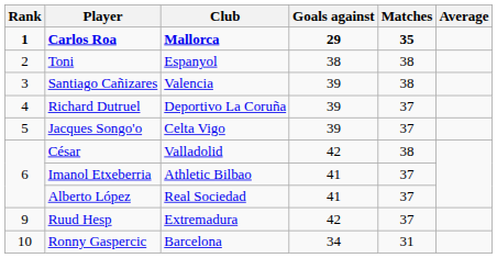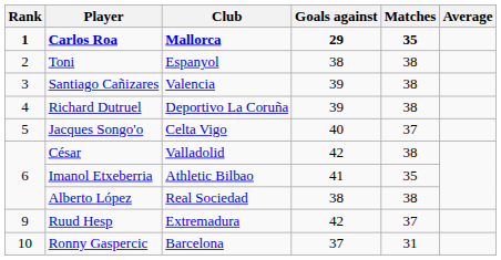Richard Dutruel | Matches: 37 -> 38
Jacques Songo'o | Goals against: 39 -> 40
Imanol Etxeberria | Matches: 37 -> 35
Alberto López | Goals against: 41 -> 38
Alberto López | Matches: 37 -> 38
Ronny Gaspercic | Goals against: 34 -> 37
